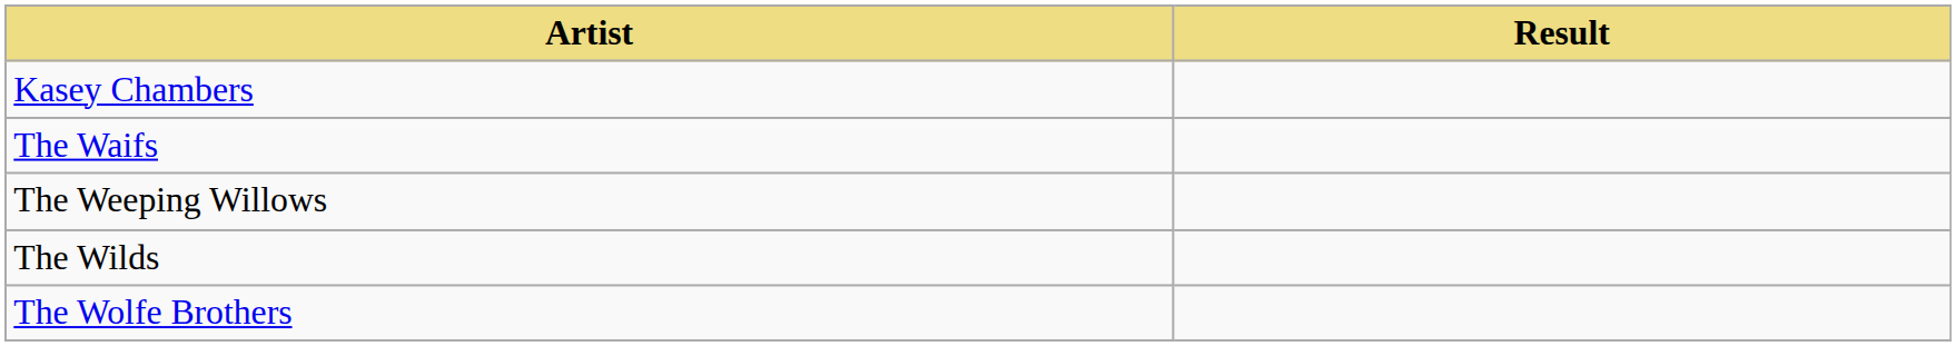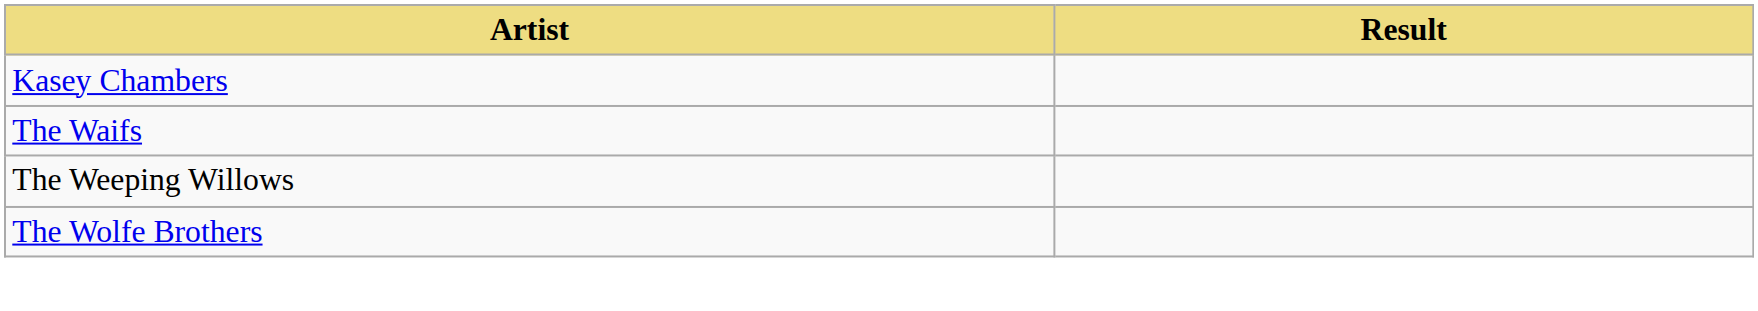- row: The Wilds
